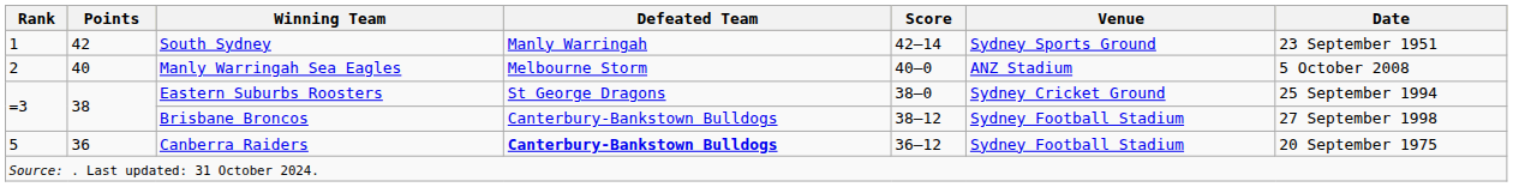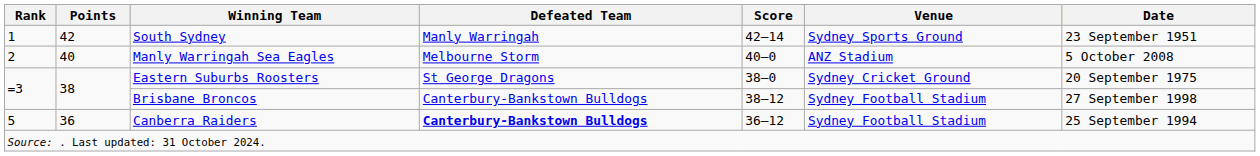Eastern Suburbs Roosters | Date: 25 September 1994 -> 20 September 1975
Canberra Raiders | Date: 20 September 1975 -> 25 September 1994
